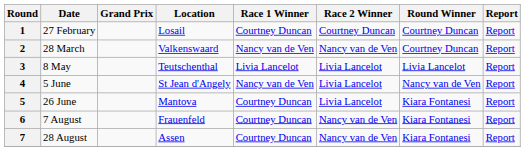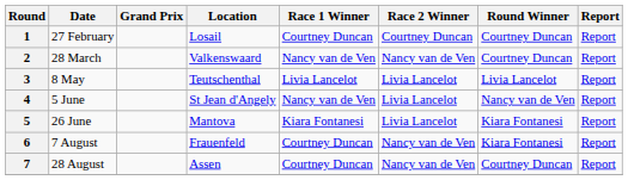5 | Race 1 Winner: Courtney Duncan -> Kiara Fontanesi
7 | Round Winner: Kiara Fontanesi -> Courtney Duncan
